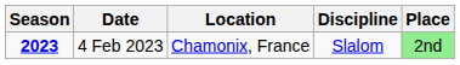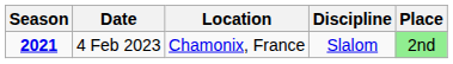4 Feb 2023 | Season: 2023 -> 2021
